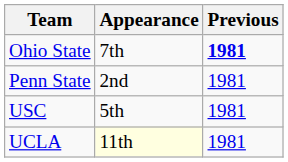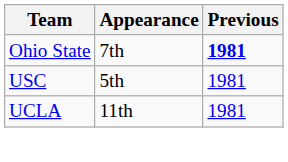- row: Penn State | 2nd | 1981
UCLA | Appearance: lightyellow background -> no background
